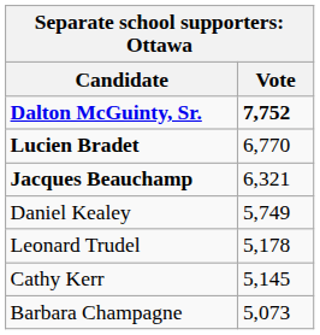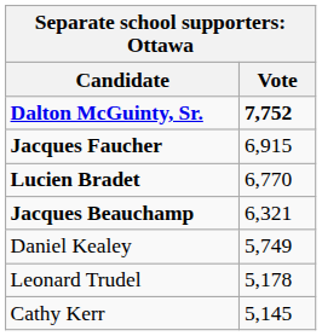+ row: Jacques Faucher | 6,915
- row: Barbara Champagne | 5,073
